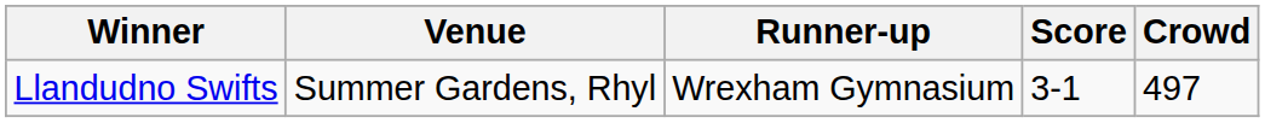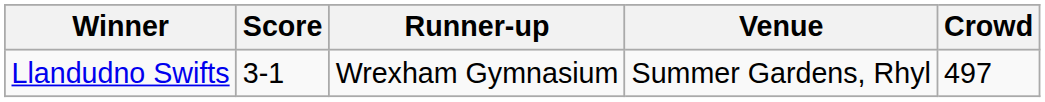columns swapped: Score <-> Venue
